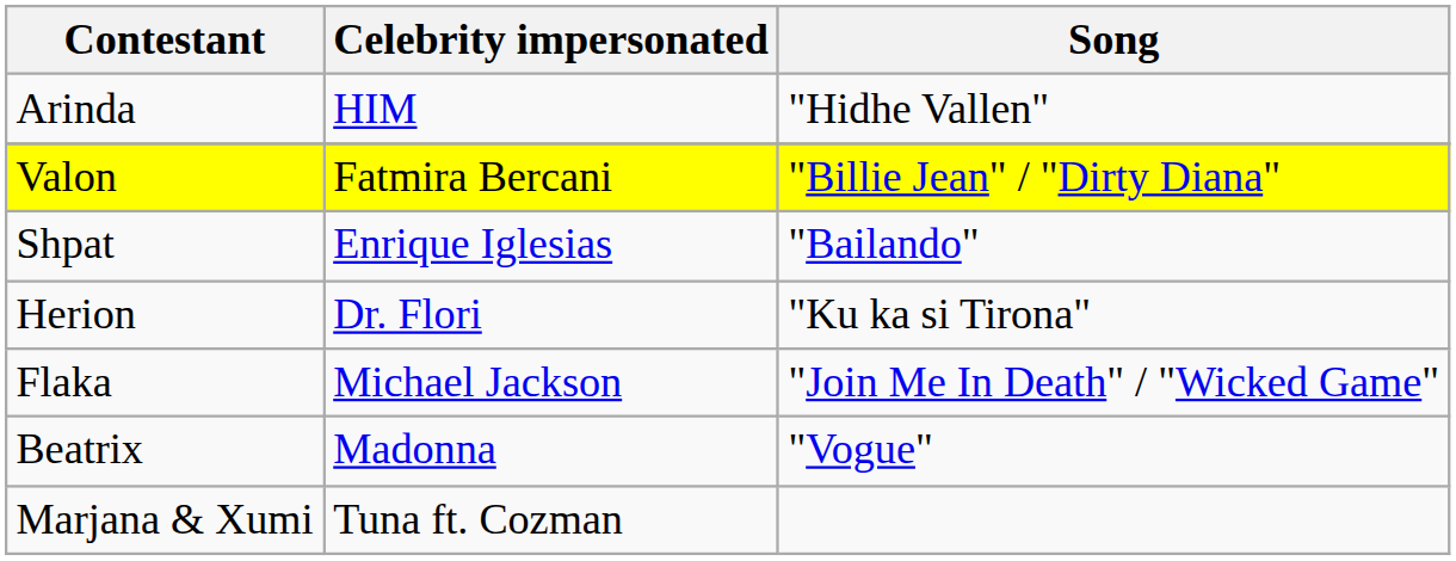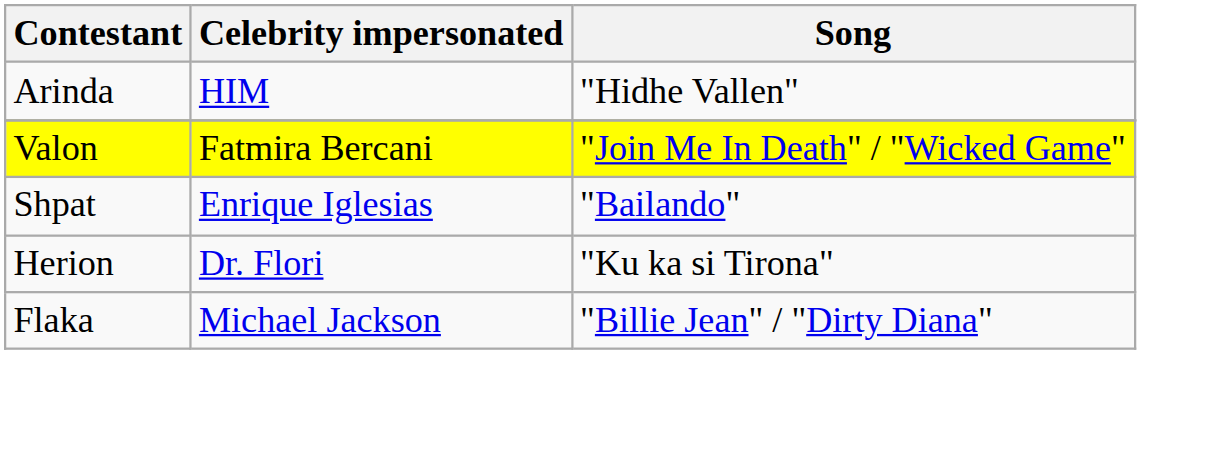Valon | Song: "Billie Jean" / "Dirty Diana" -> "Join Me In Death" / "Wicked Game"
Flaka | Song: "Join Me In Death" / "Wicked Game" -> "Billie Jean" / "Dirty Diana"
- row: Beatrix | Madonna | "Vogue"
- row: Marjana & Xumi | Tuna ft. Cozman
